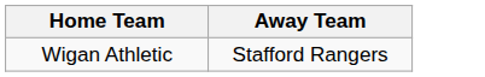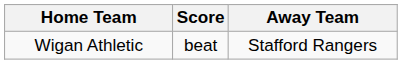+ column: Score | beat
